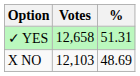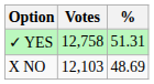✓ YES | Votes: 12,658 -> 12,758
